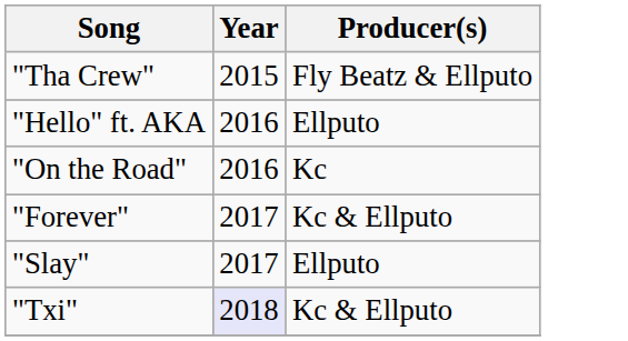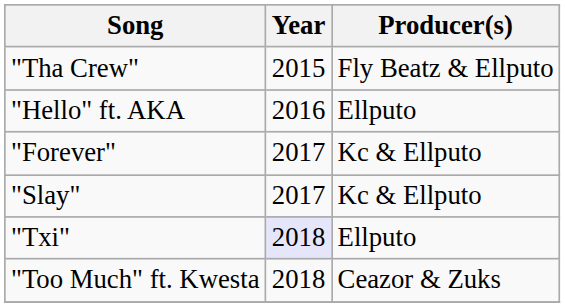- row: "On the Road" | 2016 | Kc
"Slay" | Producer(s): Ellputo -> Kc & Ellputo
"Txi" | Producer(s): Kc & Ellputo -> Ellputo
+ row: "Too Much" ft. Kwesta | 2018 | Ceazor & Zuks
